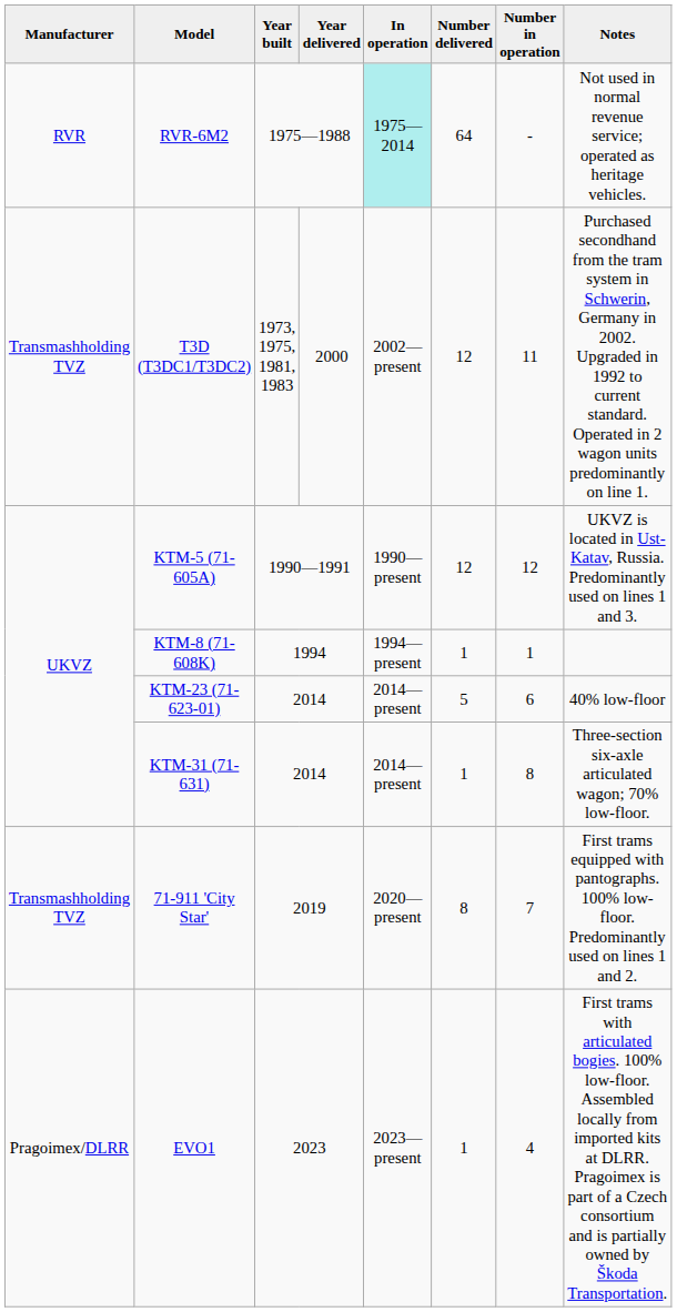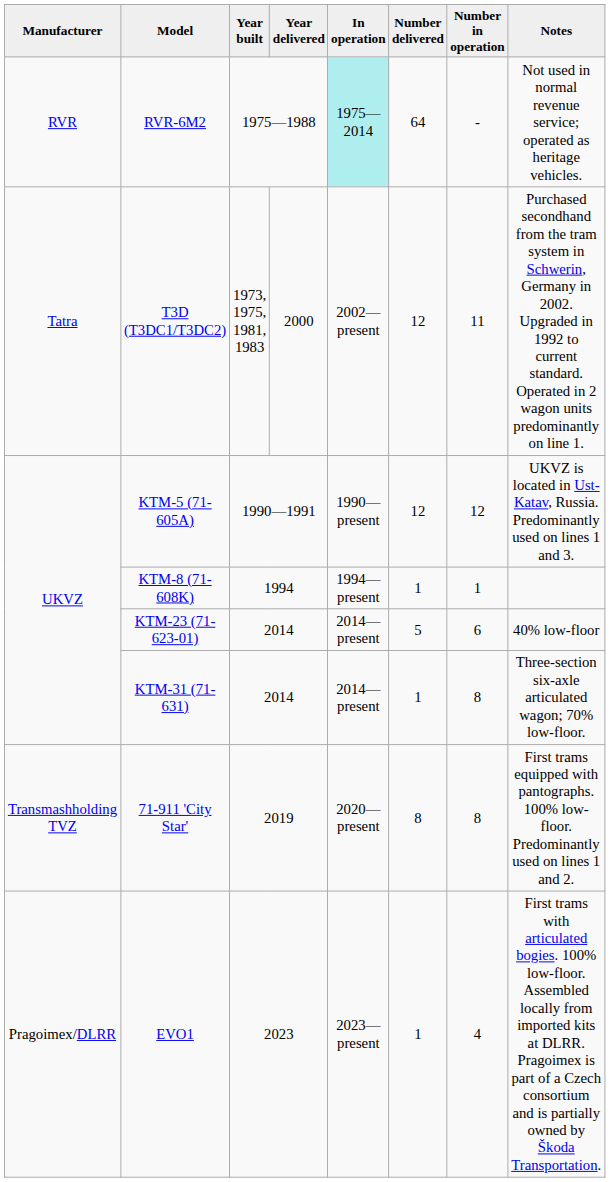T3D (T3DC1/T3DC2) | Manufacturer: Transmashholding TVZ -> Tatra
71-911 'City Star' | Number in operation: 7 -> 8
